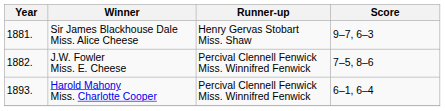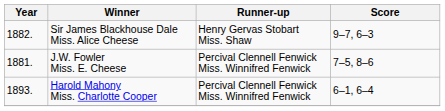Sir James Blackhouse Dale Miss. Alice Cheese | Year: 1881. -> 1882.
J.W. Fowler Miss. E. Cheese | Year: 1882. -> 1881.
